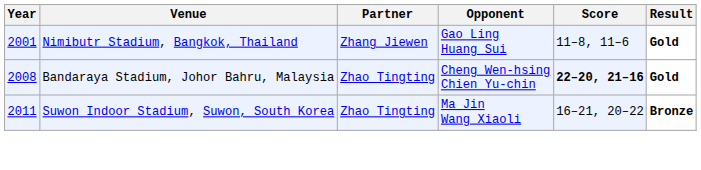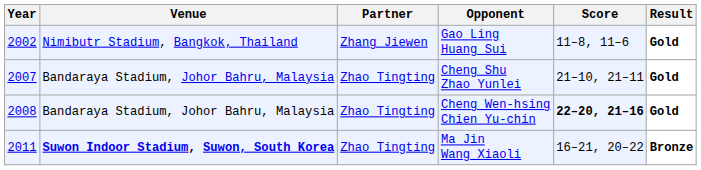Gao Ling Huang Sui | Year: 2001 -> 2002
+ row: 2007 | Bandaraya Stadium, Johor Bahru, Malaysia | Zhao Tingting | Cheng Shu Zhao Yunlei | 21–10, 21–11 | Gold
Ma Jin Wang Xiaoli | Venue: normal -> bold
